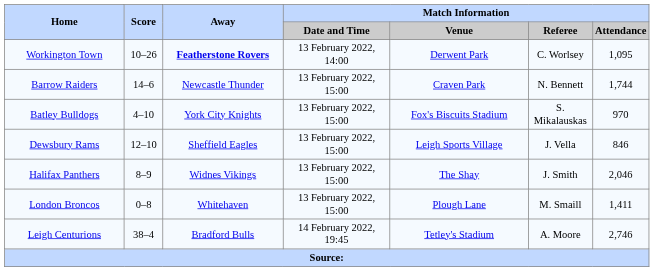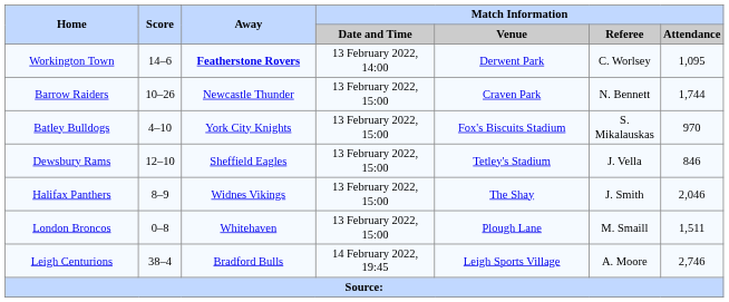Workington Town | Score: 10–26 -> 14–6
Barrow Raiders | Score: 14–6 -> 10–26
Dewsbury Rams | Match Information / Venue: Leigh Sports Village -> Tetley's Stadium
London Broncos | Match Information / Attendance: 1,411 -> 1,511
Leigh Centurions | Match Information / Venue: Tetley's Stadium -> Leigh Sports Village
